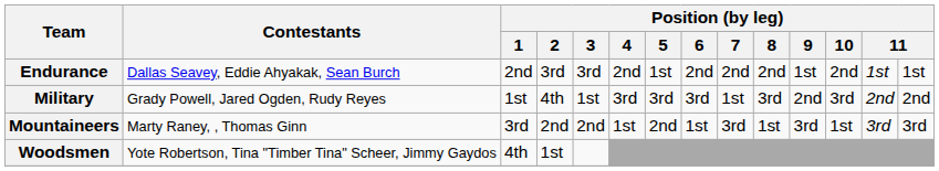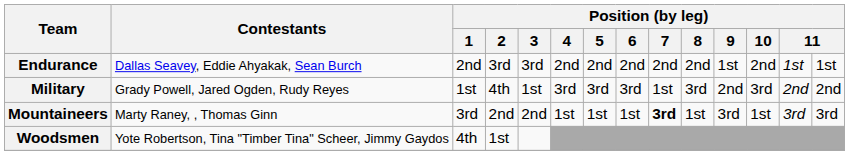Endurance | Position (by leg) / 5: 1st -> 2nd
Mountaineers | Position (by leg) / 5: 2nd -> 1st
Mountaineers | Position (by leg) / 7: normal -> bold
